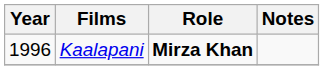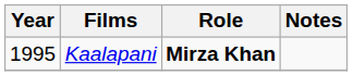Kaalapani | Year: 1996 -> 1995
